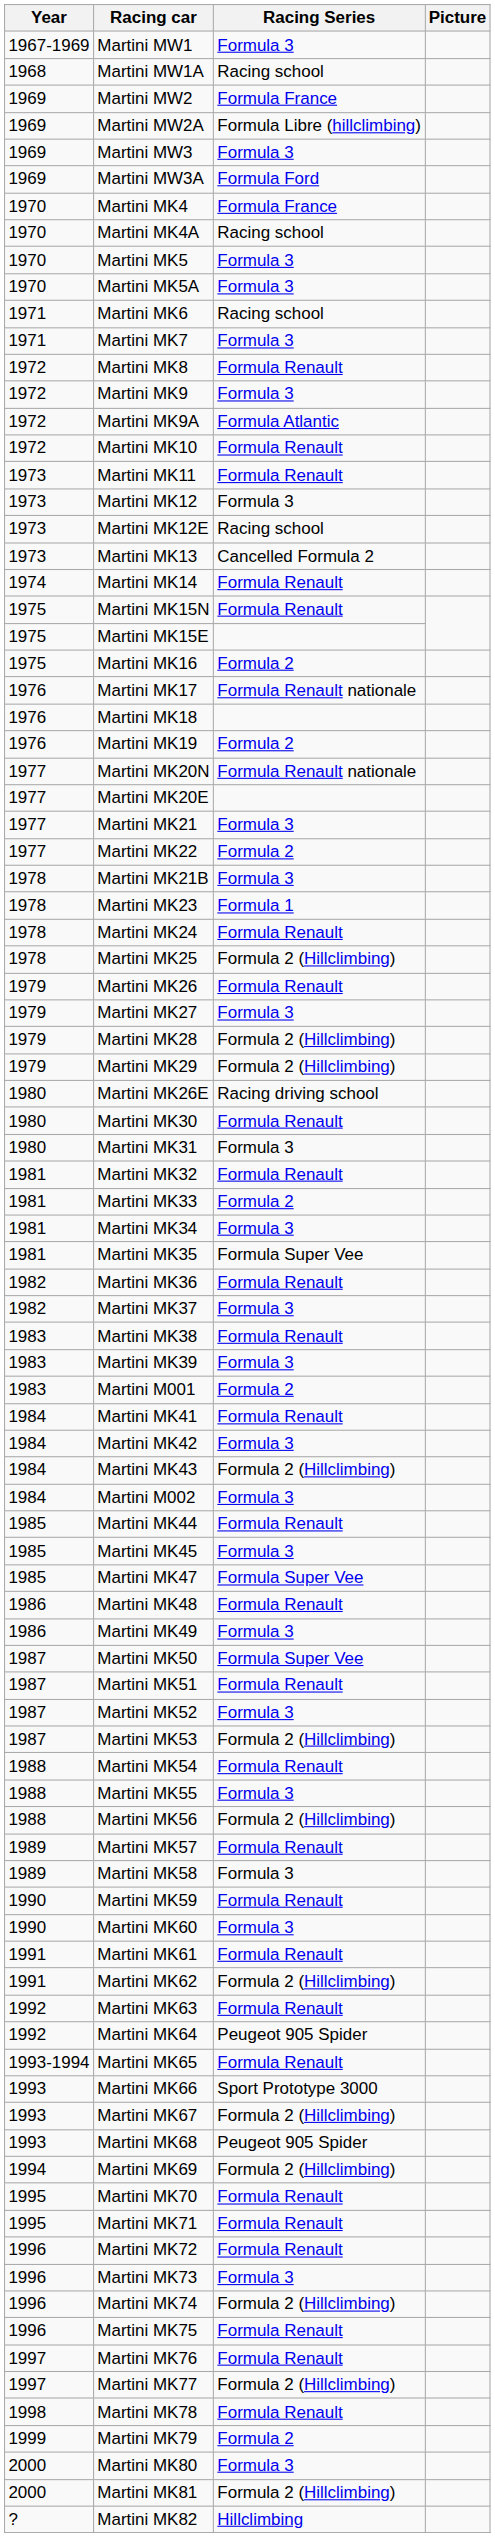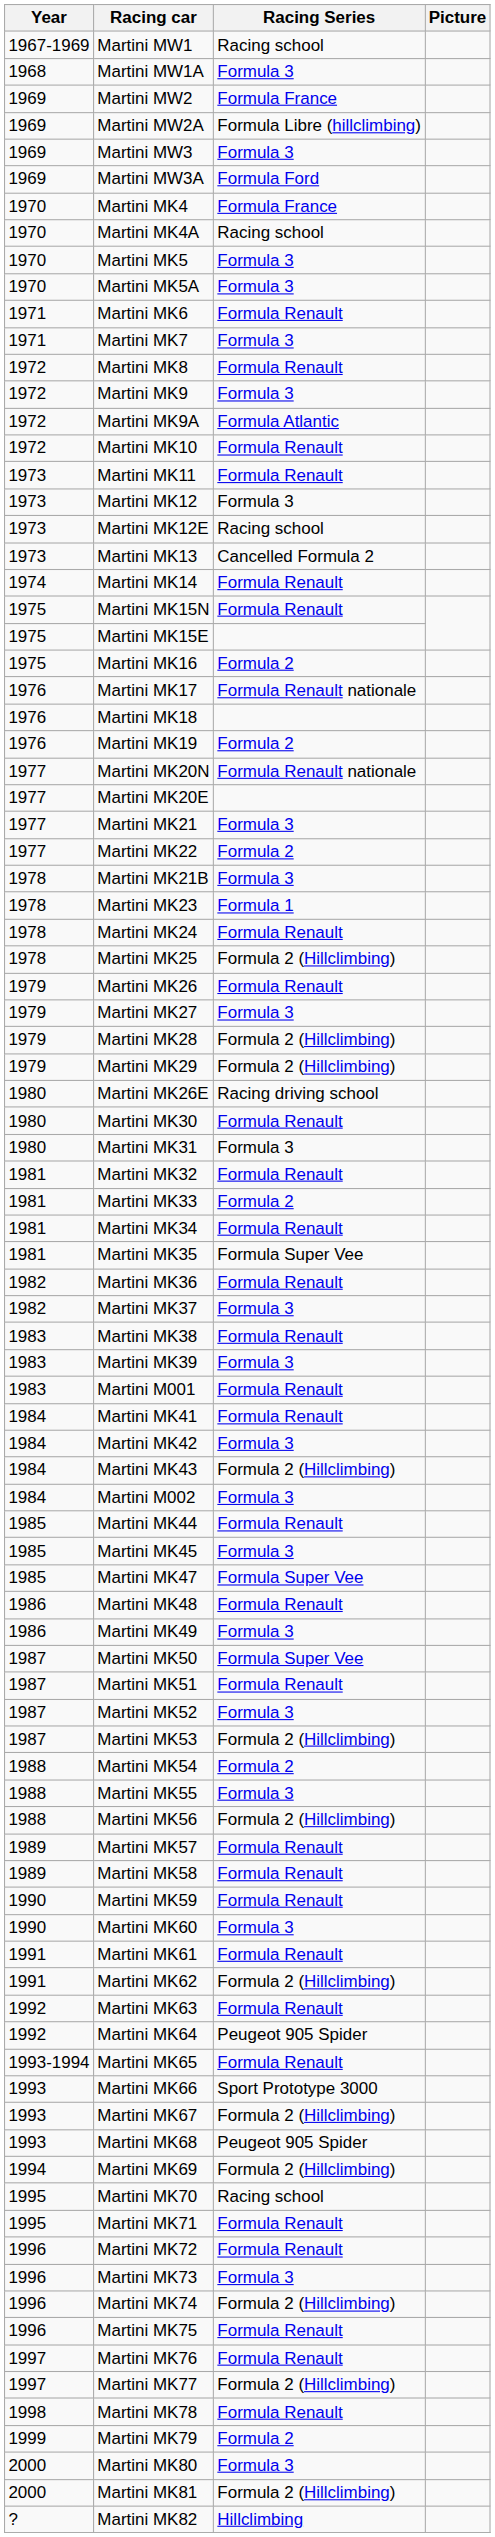Martini MW1 | Racing Series: Formula 3 -> Racing school
Martini MW1A | Racing Series: Racing school -> Formula 3
Martini MK6 | Racing Series: Racing school -> Formula Renault
Martini MK34 | Racing Series: Formula 3 -> Formula Renault
Martini M001 | Racing Series: Formula 2 -> Formula Renault
Martini MK54 | Racing Series: Formula Renault -> Formula 2
Martini MK58 | Racing Series: Formula 3 -> Formula Renault
Martini MK70 | Racing Series: Formula Renault -> Racing school
